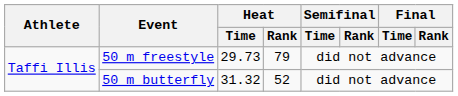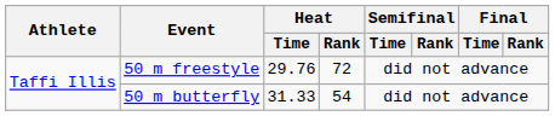50 m freestyle | Heat / Time: 29.73 -> 29.76
50 m freestyle | Heat / Rank: 79 -> 72
50 m butterfly | Heat / Time: 31.32 -> 31.33
50 m butterfly | Heat / Rank: 52 -> 54
